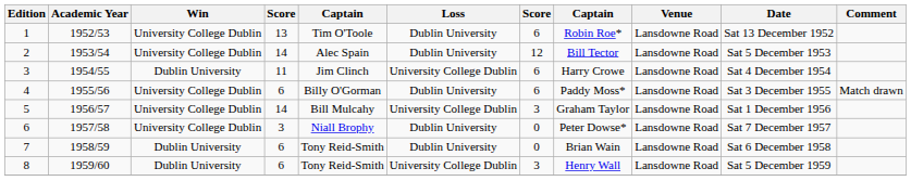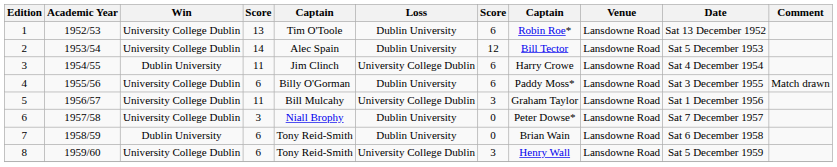5 | column 4: 14 -> 11
8 | Win: Dublin University -> University College Dublin
